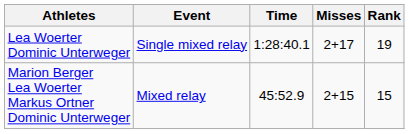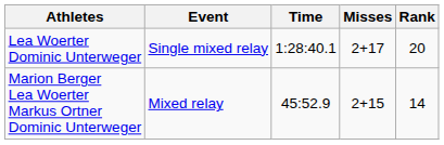Lea Woerter Dominic Unterweger | Rank: 19 -> 20
Marion Berger Lea Woerter Markus Ortner Dominic Unterweger | Rank: 15 -> 14
